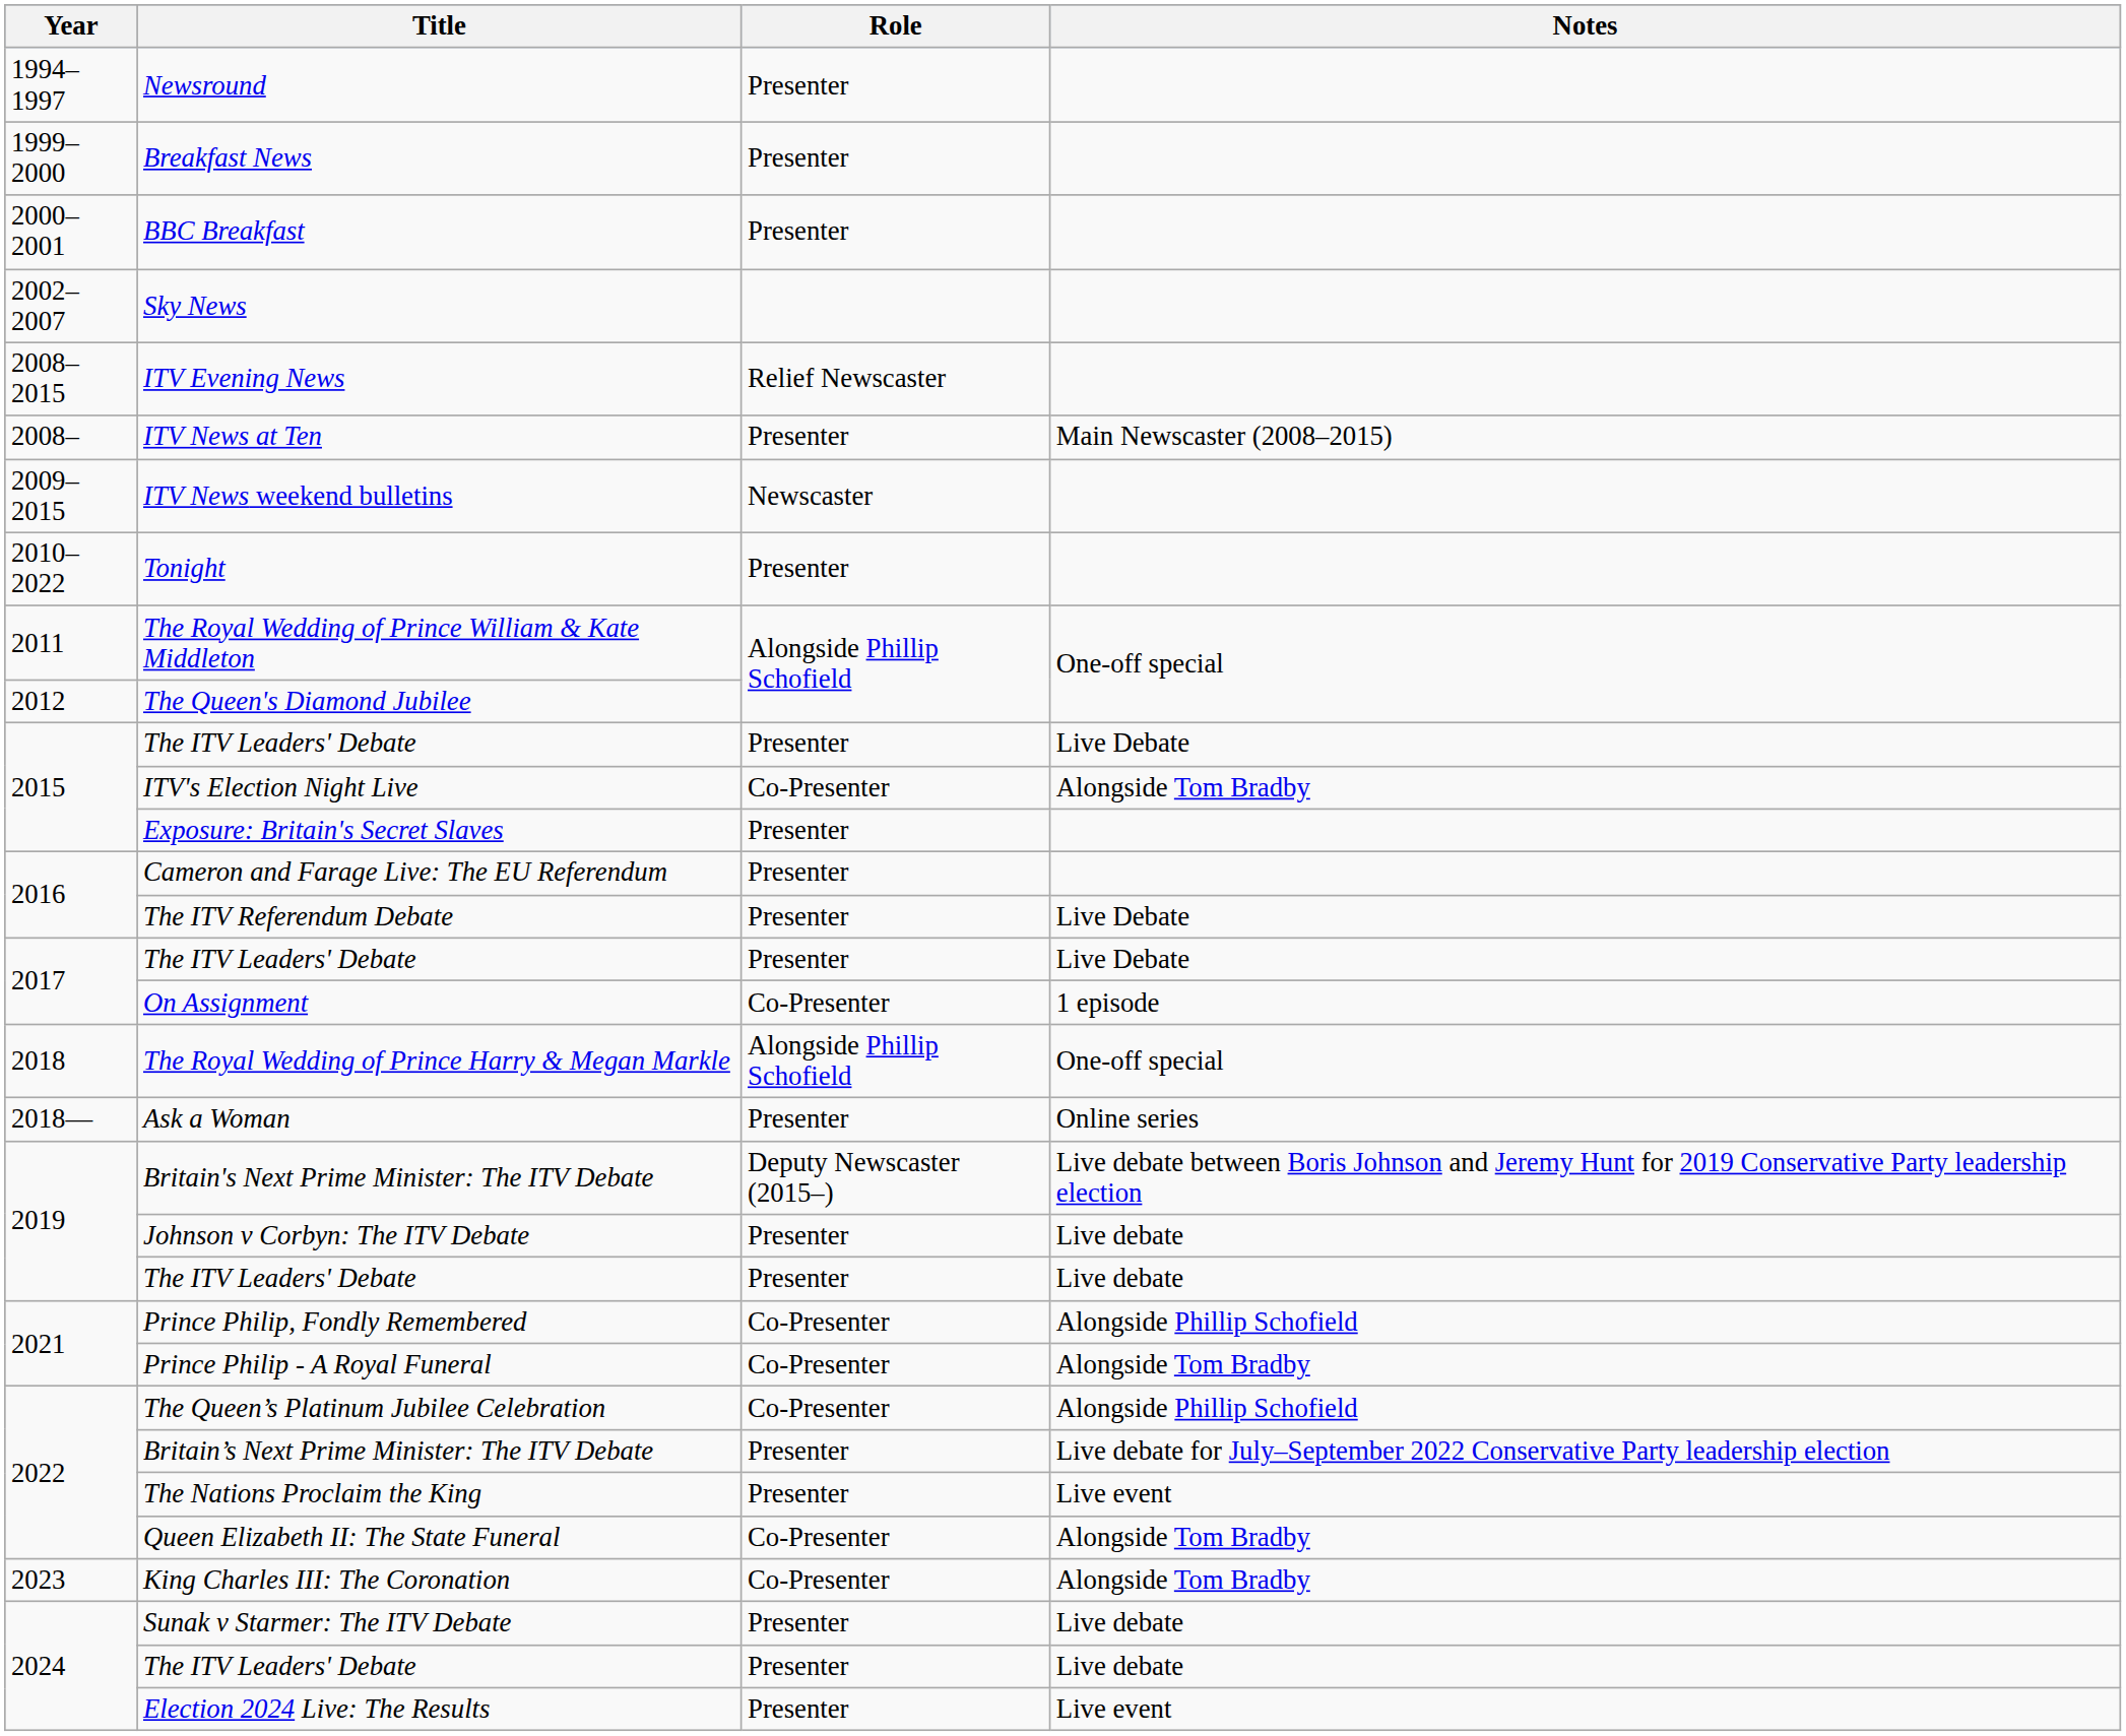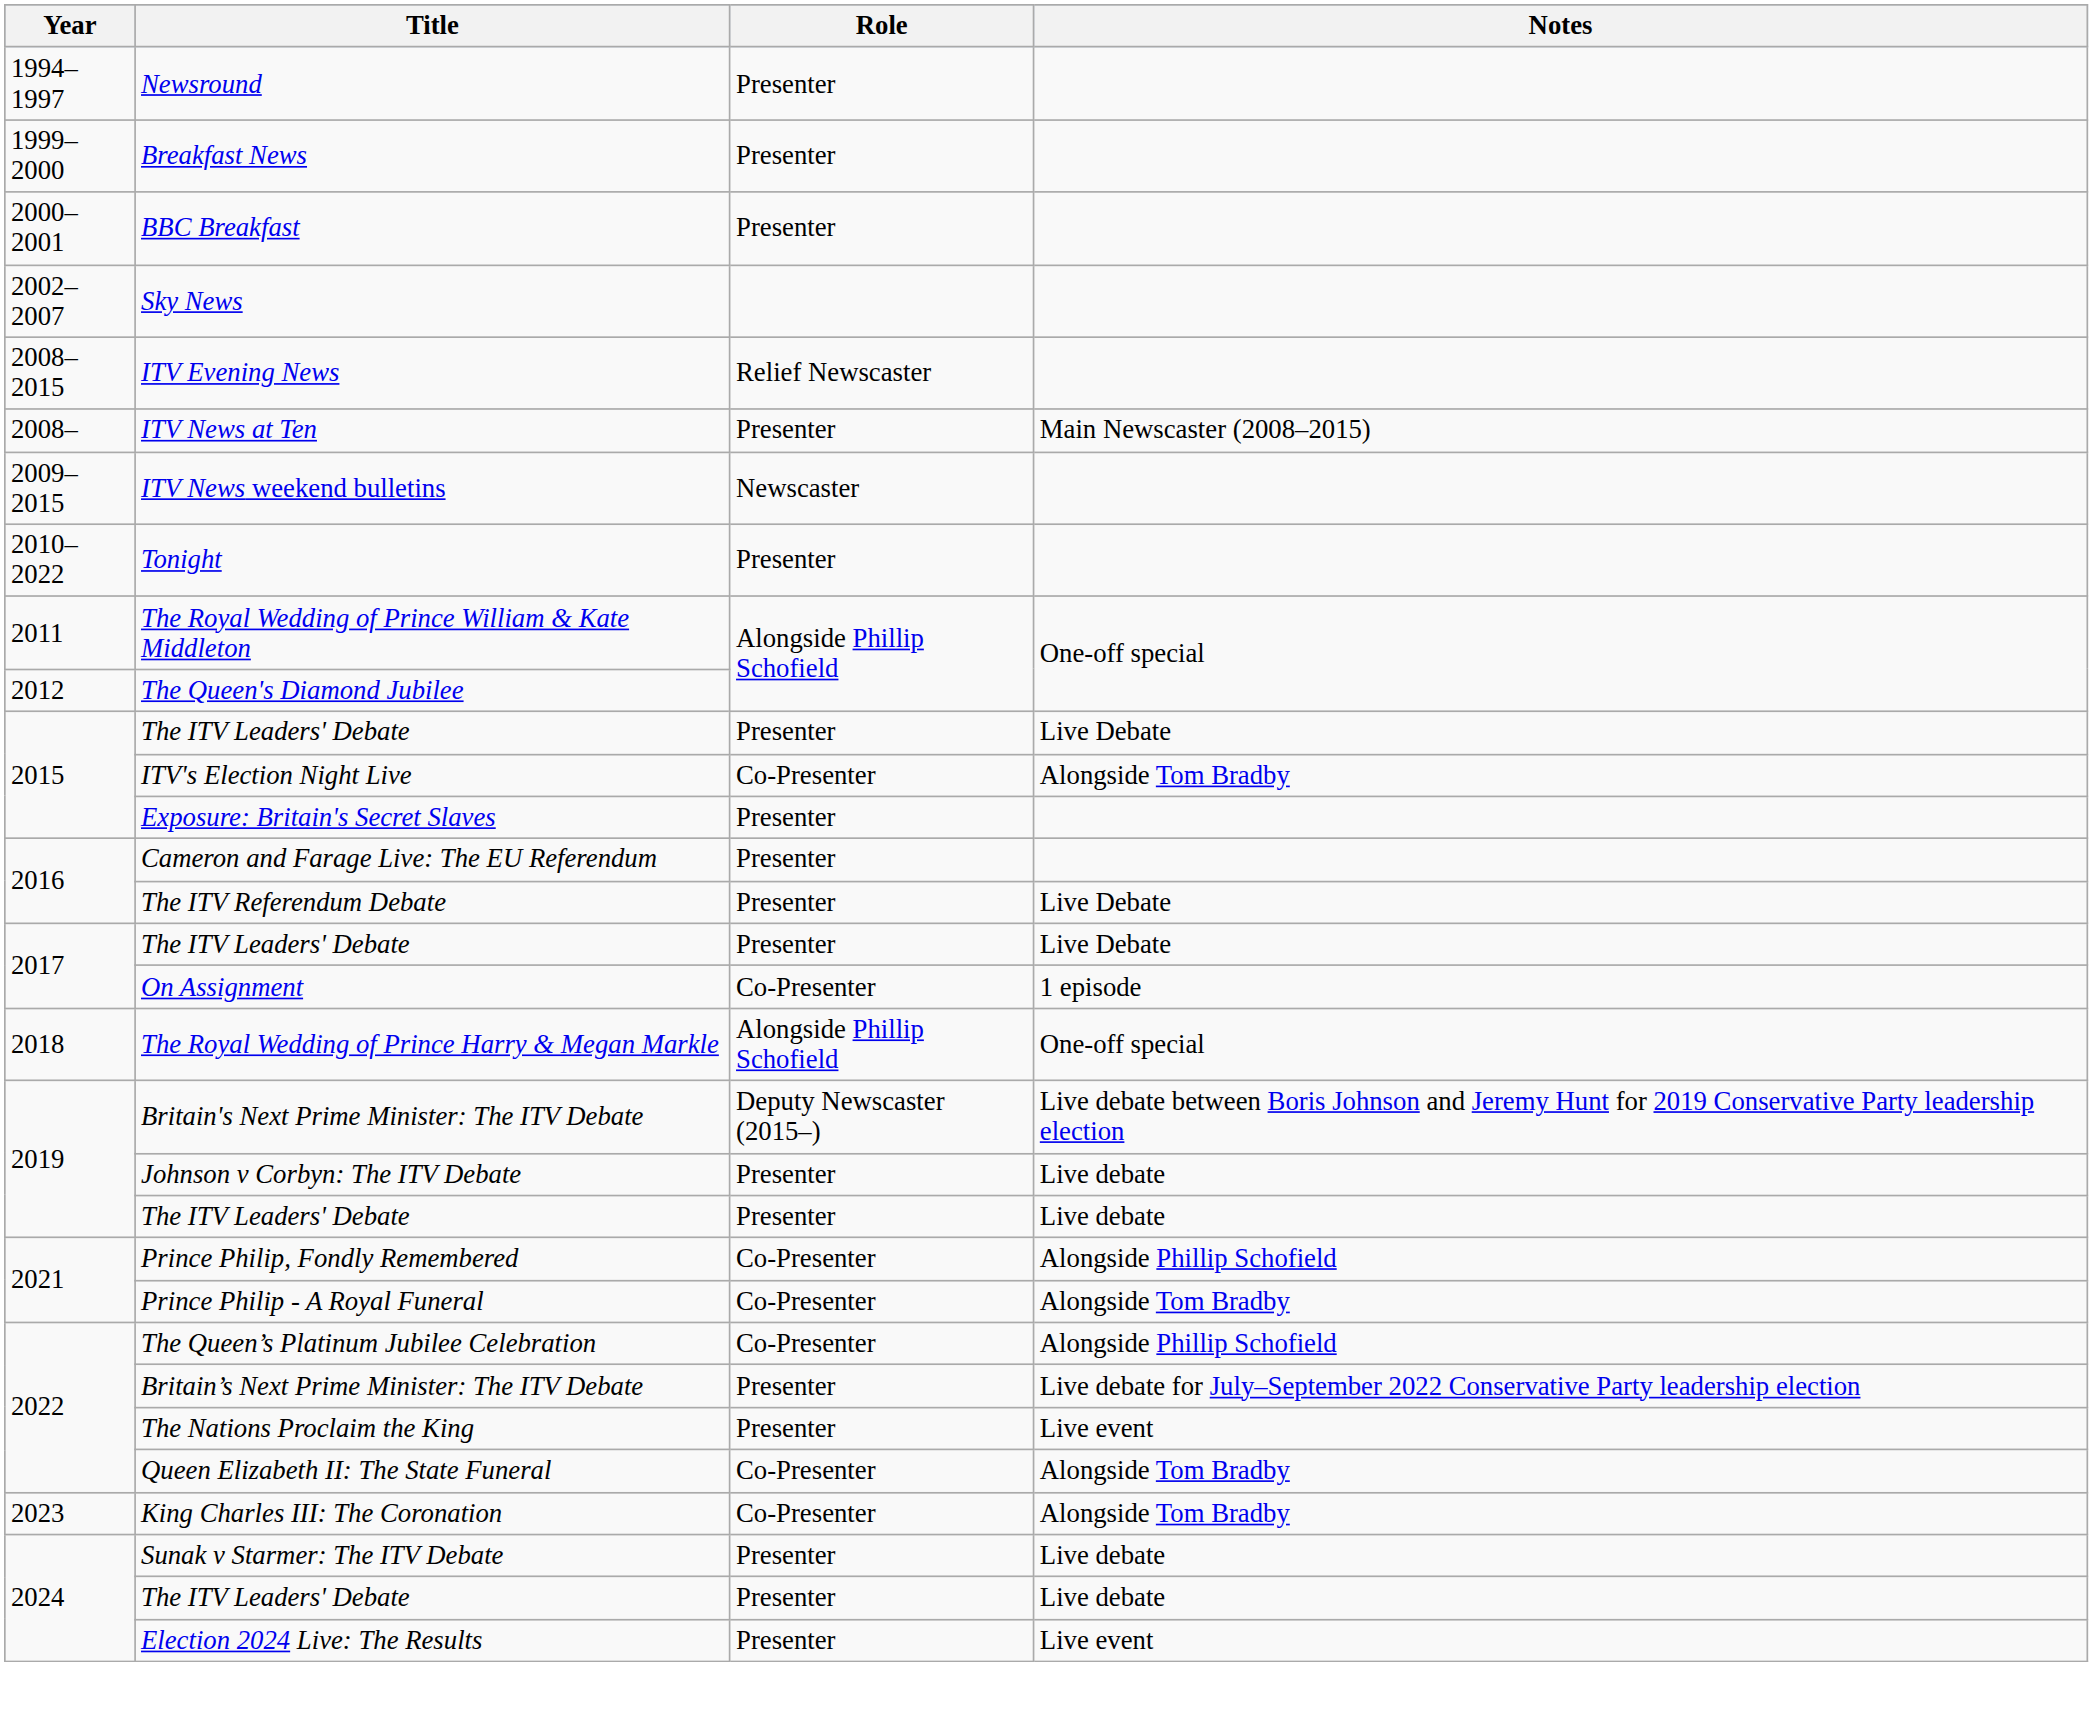- row: 2018— | Ask a Woman | Presenter | Online series
